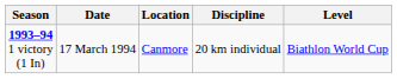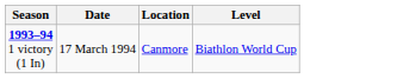- column: Discipline | 20 km individual
